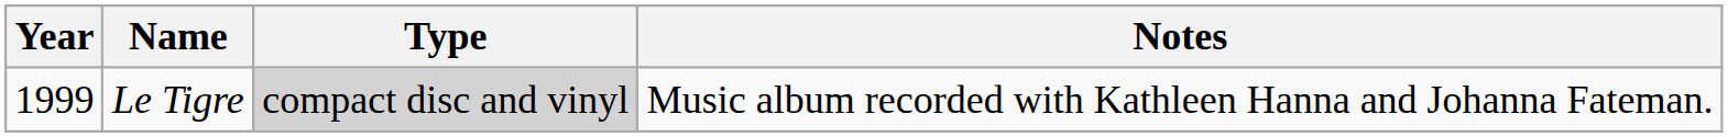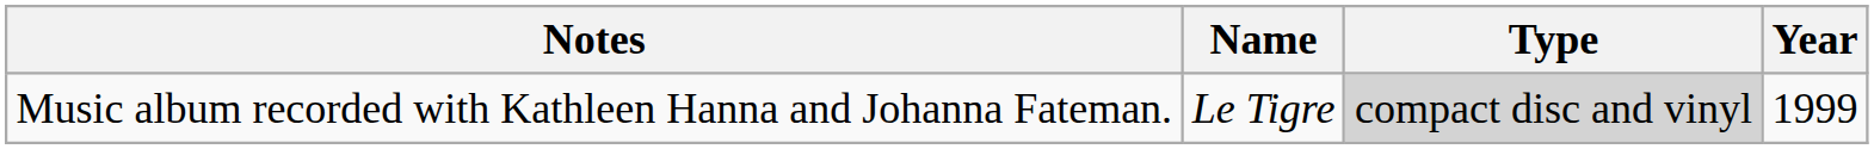columns swapped: Year <-> Notes
